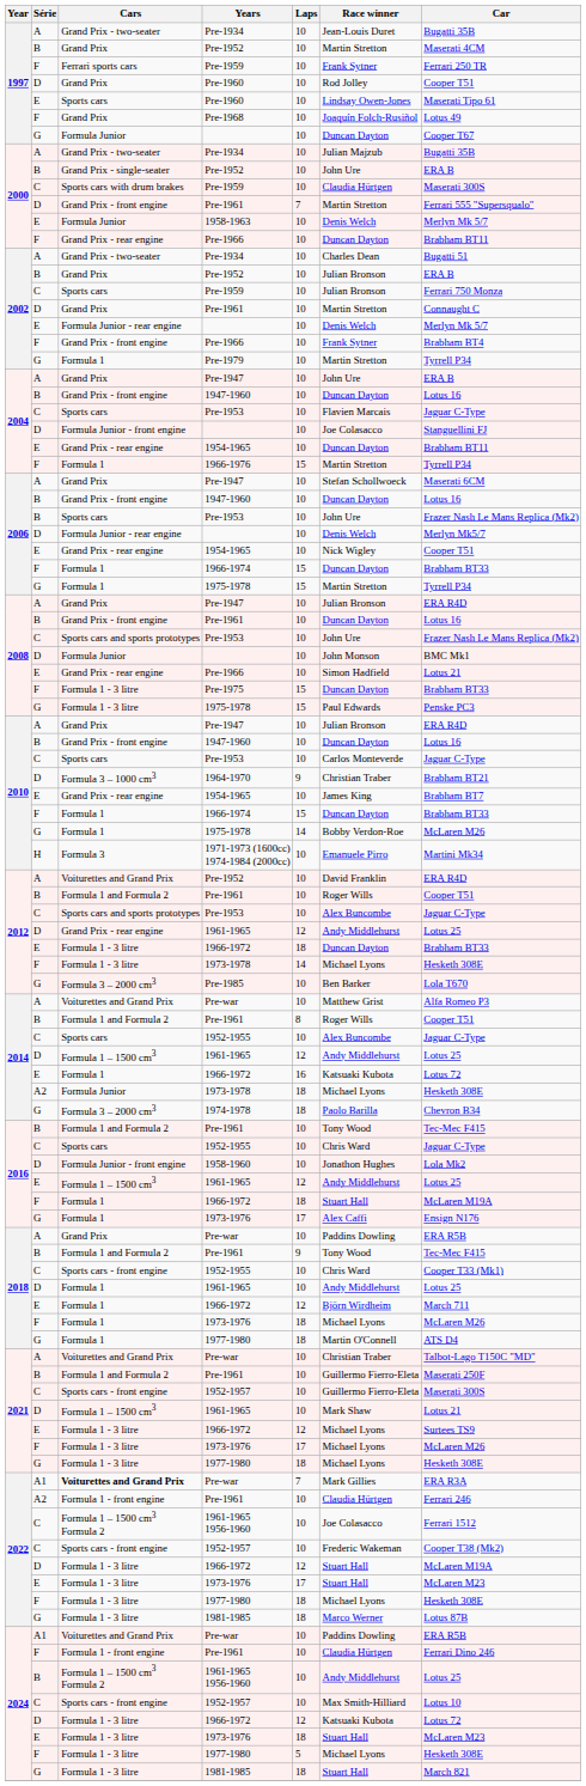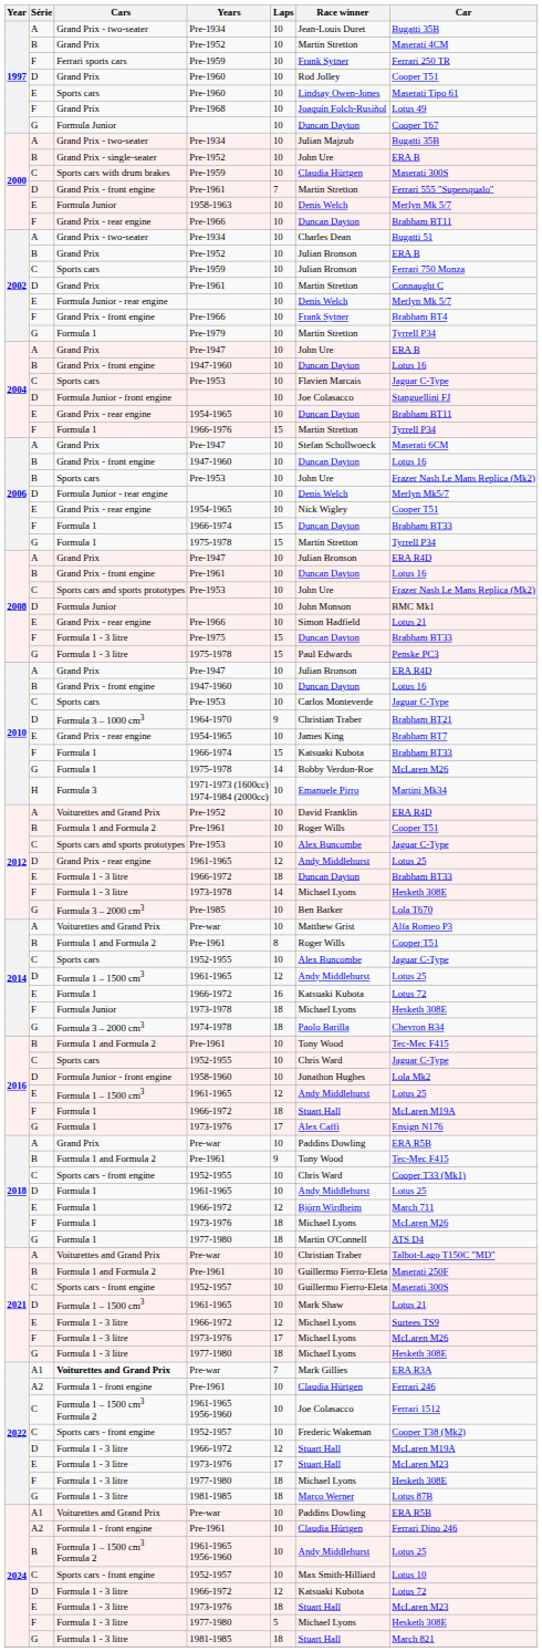2010 / 1966-1974 | Race winner: Duncan Dayton -> Katsuaki Kubota
2014 / 1973-1978 | Série: A2 -> F
2024 / Pre-1961 | Série: F -> A2
